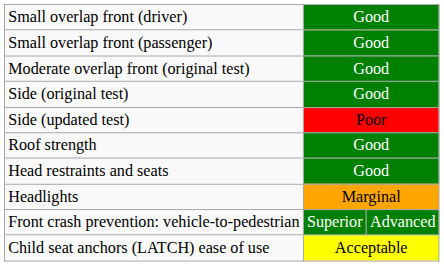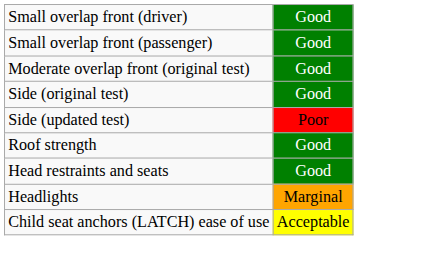- row: Front crash prevention: vehicle-to-pedestrian | Superior | Advanced
